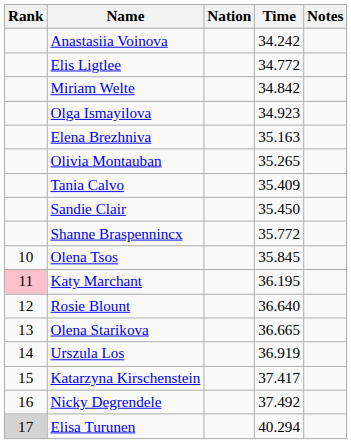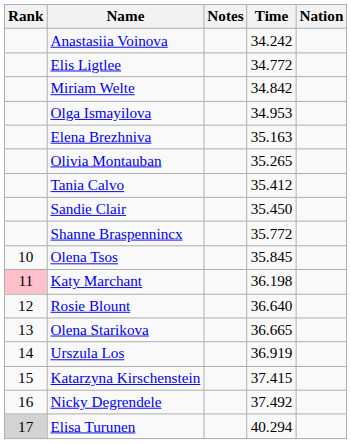columns swapped: Nation <-> Notes
Olga Ismayilova | Time: 34.923 -> 34.953
Tania Calvo | Time: 35.409 -> 35.412
Katy Marchant | Time: 36.195 -> 36.198
Katarzyna Kirschenstein | Time: 37.417 -> 37.415
